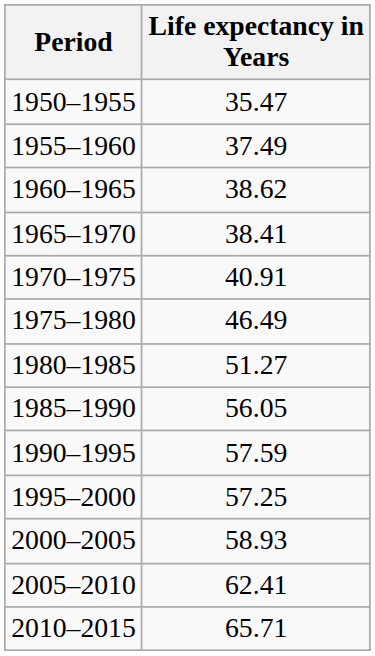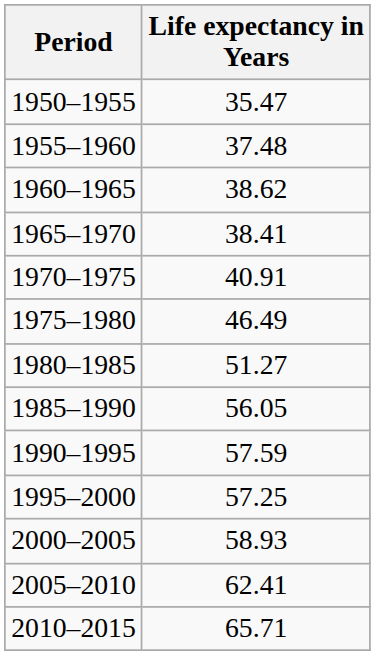1955–1960 | Life expectancy in Years: 37.49 -> 37.48
